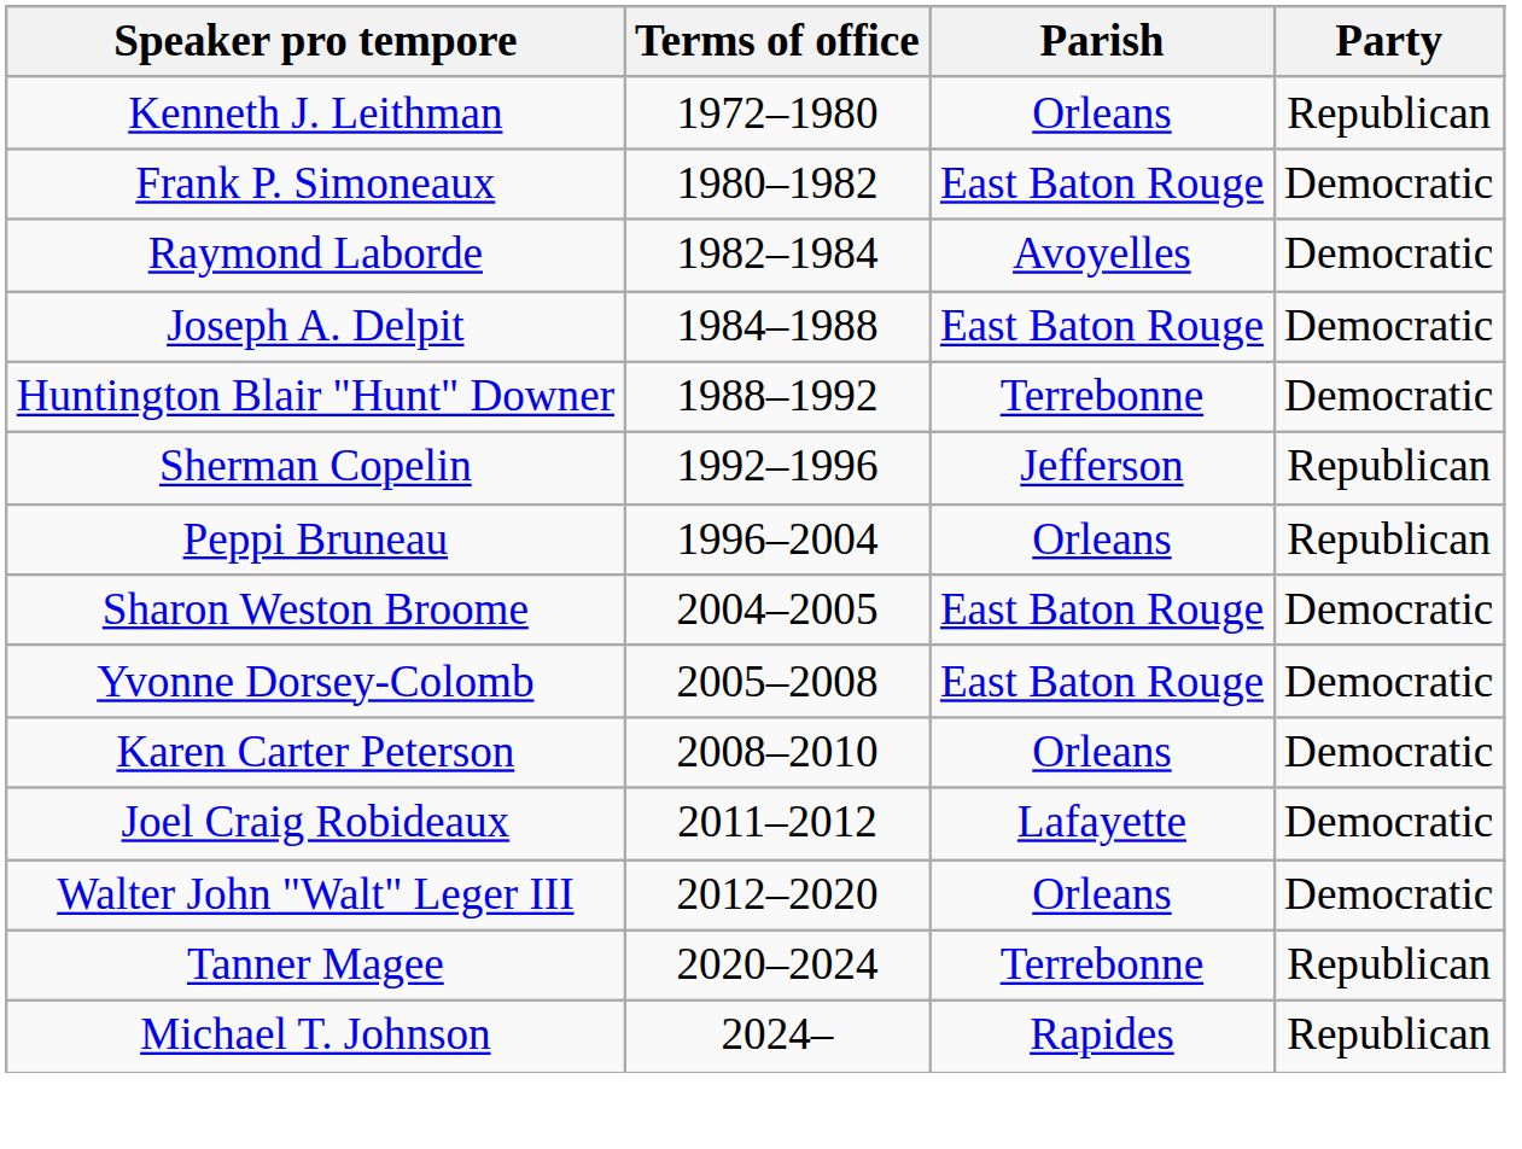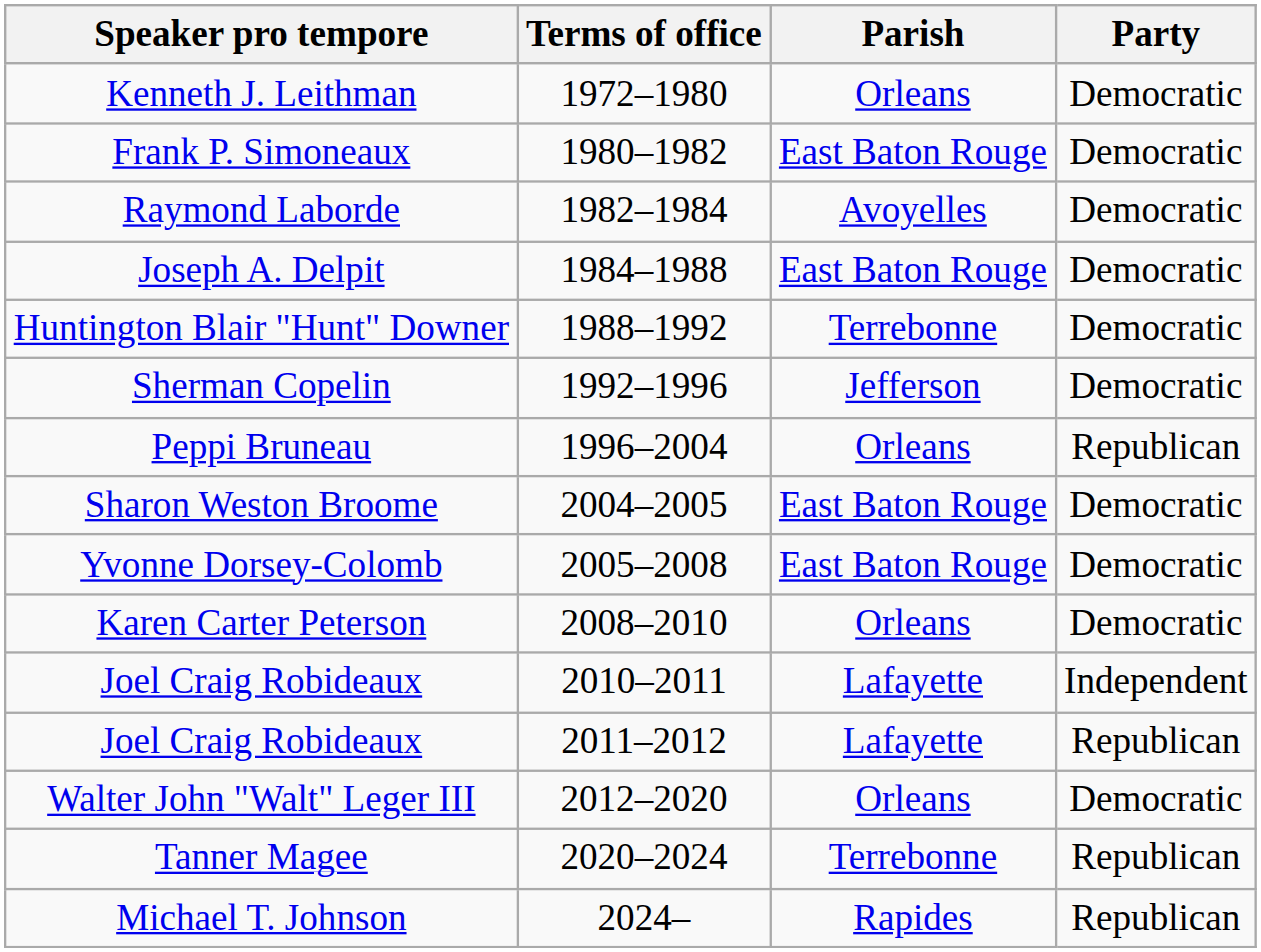Kenneth J. Leithman | Party: Republican -> Democratic
Sherman Copelin | Party: Republican -> Democratic
+ row: Joel Craig Robideaux | 2010–2011 | Lafayette | Independent
Joel Craig Robideaux / 2011–2012 | Party: Democratic -> Republican
